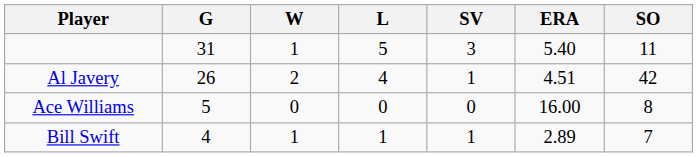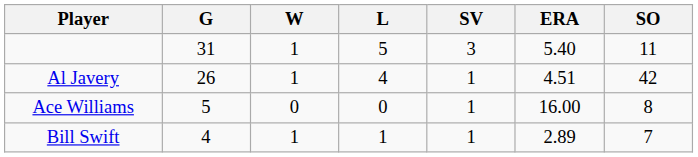Al Javery | W: 2 -> 1
Ace Williams | SV: 0 -> 1
